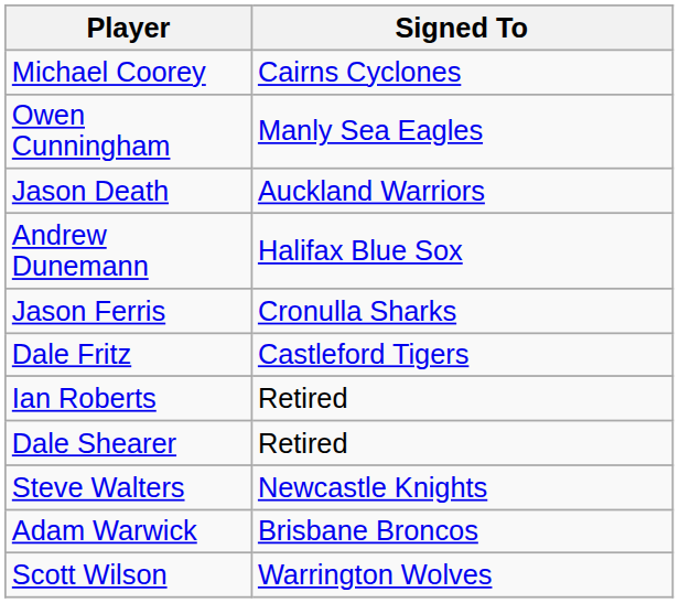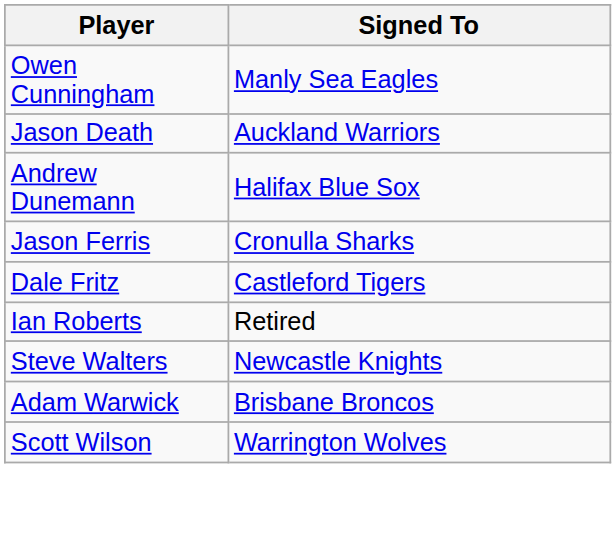- row: Michael Coorey | Cairns Cyclones
- row: Dale Shearer | Retired
